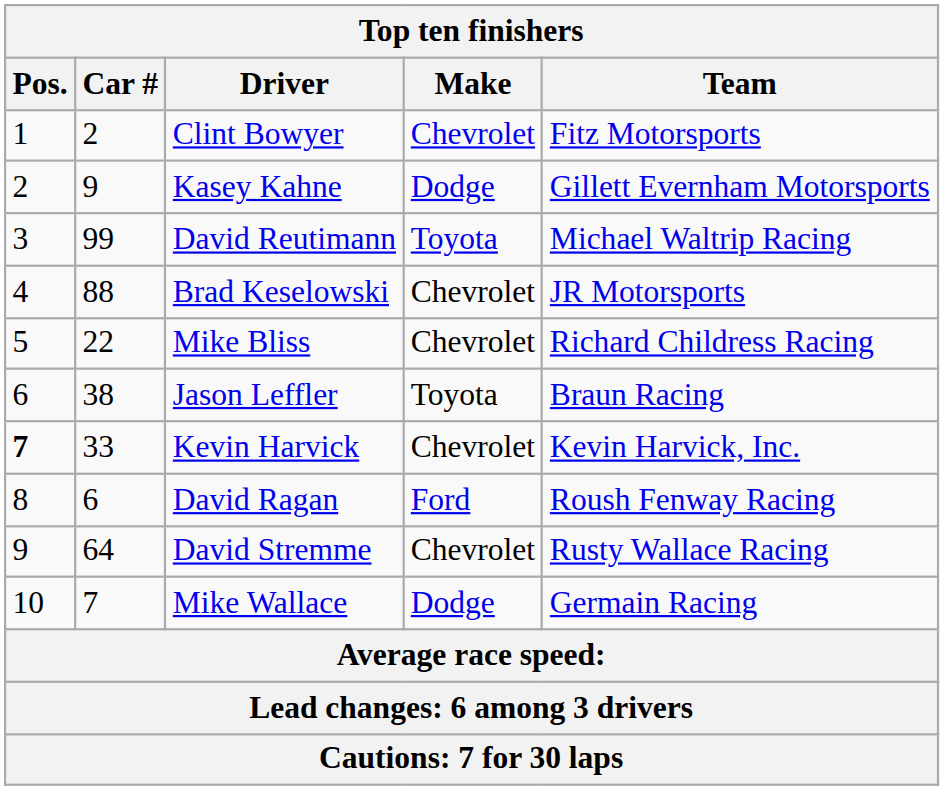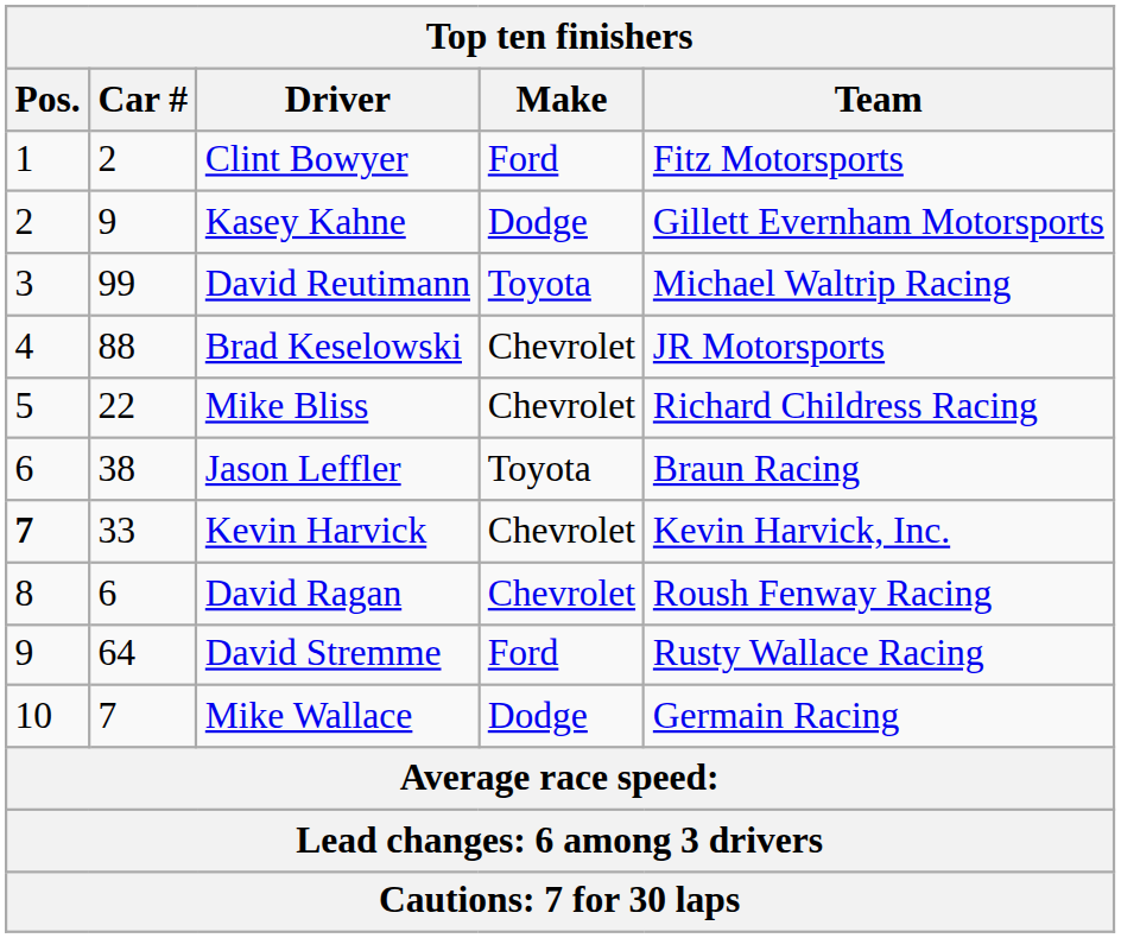Clint Bowyer | Make: Chevrolet -> Ford
David Ragan | Make: Ford -> Chevrolet
David Stremme | Make: Chevrolet -> Ford
